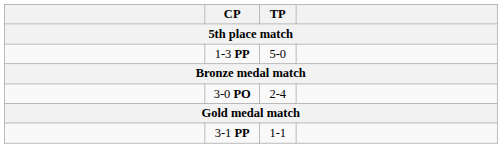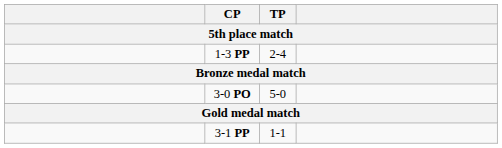1-3 PP | TP: 5-0 -> 2-4
3-0 PO | TP: 2-4 -> 5-0
